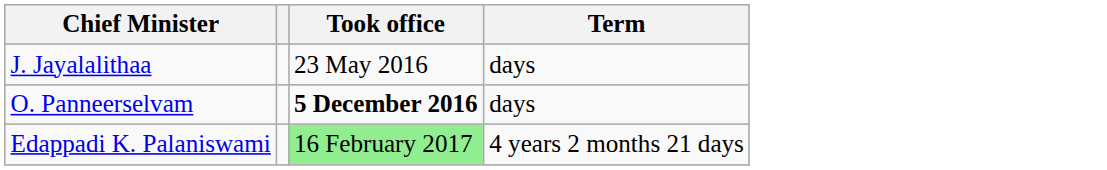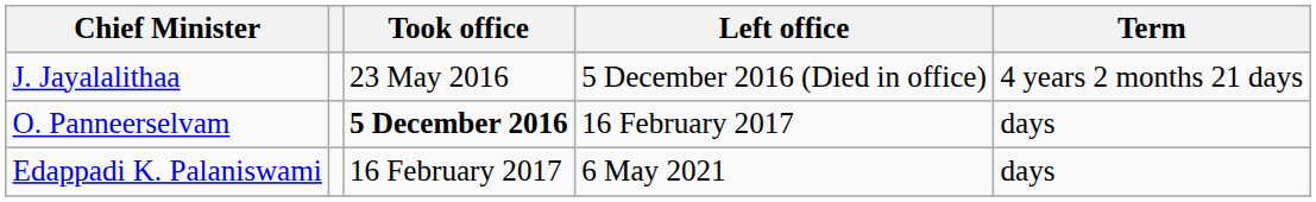+ column: Left office | 5 December 2016 (Died in office) | 16 February 2017 | 6 May 2021
J. Jayalalithaa | Term: days -> 4 years 2 months 21 days
Edappadi K. Palaniswami | Took office: lightgreen background -> no background
Edappadi K. Palaniswami | Term: 4 years 2 months 21 days -> days
